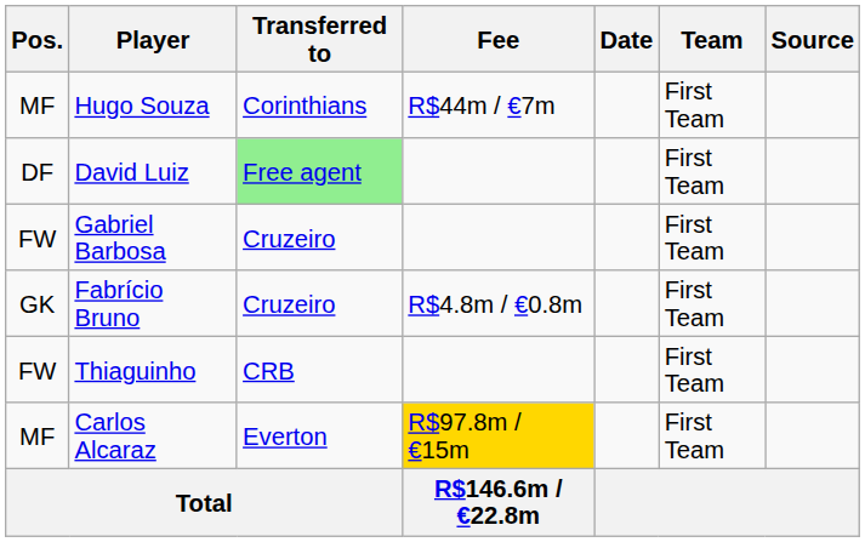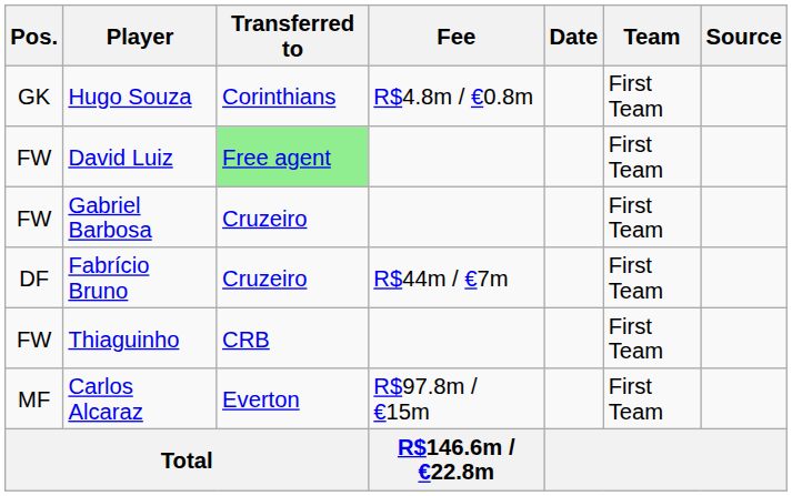Hugo Souza | Pos.: MF -> GK
Hugo Souza | Fee: R$44m / €7m -> R$4.8m / €0.8m
David Luiz | Pos.: DF -> FW
Fabrício Bruno | Pos.: GK -> DF
Fabrício Bruno | Fee: R$4.8m / €0.8m -> R$44m / €7m
Carlos Alcaraz | Fee: gold background -> no background
